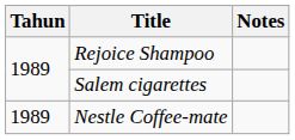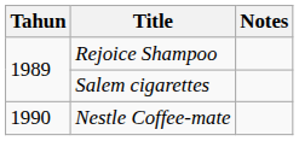Nestle Coffee-mate | Tahun: 1989 -> 1990
